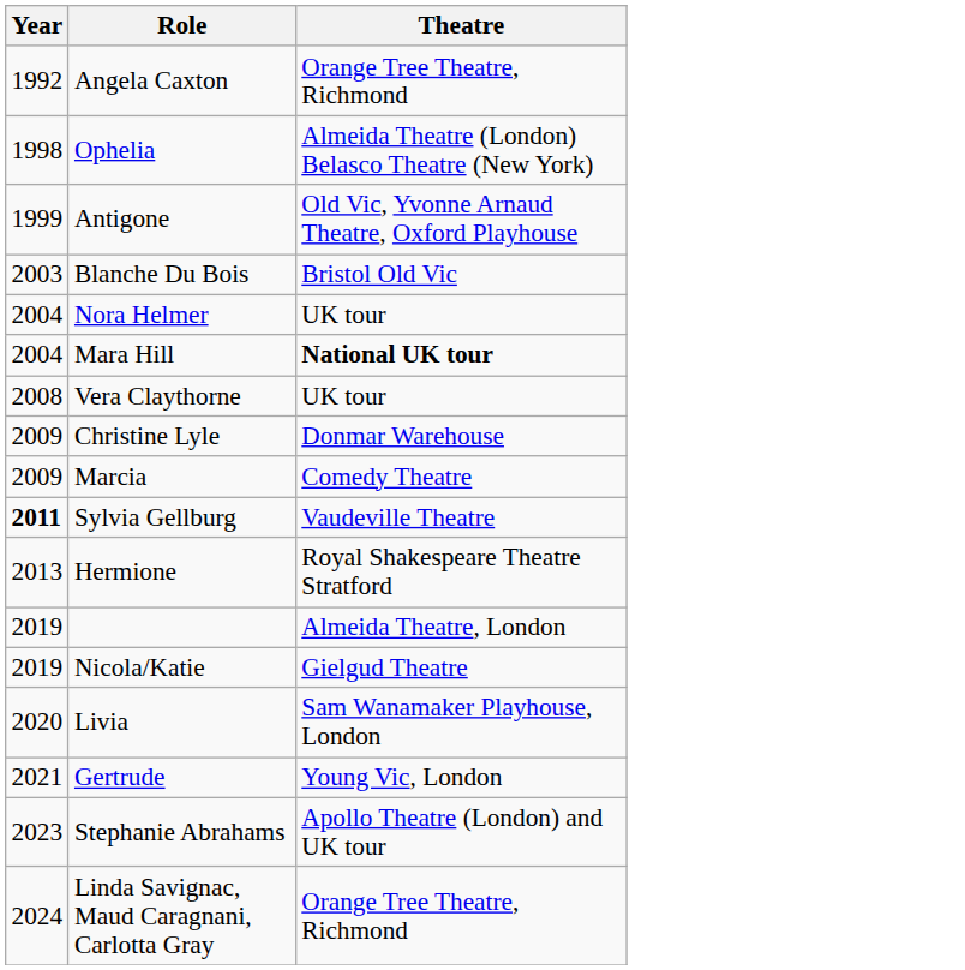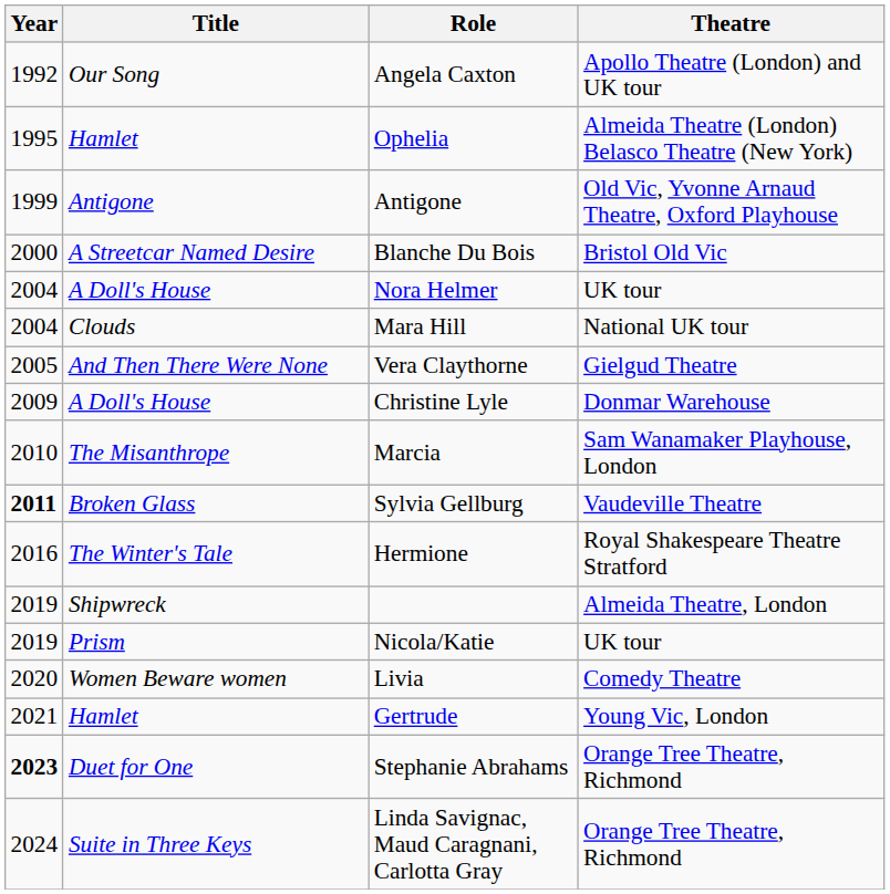+ column: Title | Our Song | Hamlet | Antigone | A Streetcar Named Desire | A Doll's House | Clouds | And Then There Were None | A Doll's House | The Misanthrope | Broken Glass | The Winter's Tale | Shipwreck | Prism | Women Beware women | Hamlet | Duet for One | Suite in Three Keys
Angela Caxton | Theatre: Orange Tree Theatre, Richmond -> Apollo Theatre (London) and UK tour
Ophelia | Year: 1998 -> 1995
Blanche Du Bois | Year: 2003 -> 2000
Mara Hill | Theatre: bold -> normal
Vera Claythorne | Year: 2008 -> 2005
Vera Claythorne | Theatre: UK tour -> Gielgud Theatre
Marcia | Year: 2009 -> 2010
Marcia | Theatre: Comedy Theatre -> Sam Wanamaker Playhouse, London
Hermione | Year: 2013 -> 2016
Nicola/Katie | Theatre: Gielgud Theatre -> UK tour
Livia | Theatre: Sam Wanamaker Playhouse, London -> Comedy Theatre
Stephanie Abrahams | Year: normal -> bold
Stephanie Abrahams | Theatre: Apollo Theatre (London) and UK tour -> Orange Tree Theatre, Richmond
